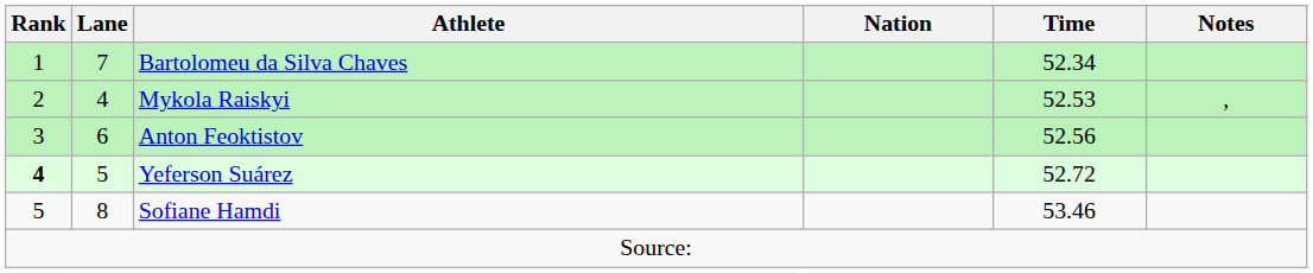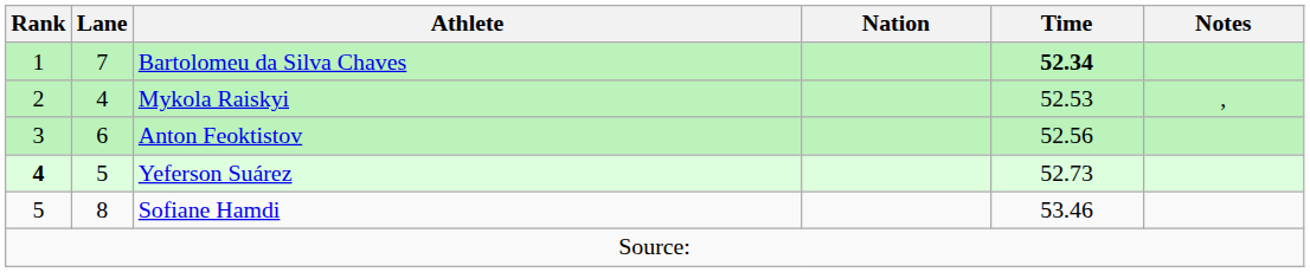Bartolomeu da Silva Chaves | Time: normal -> bold
Yeferson Suárez | Time: 52.72 -> 52.73
